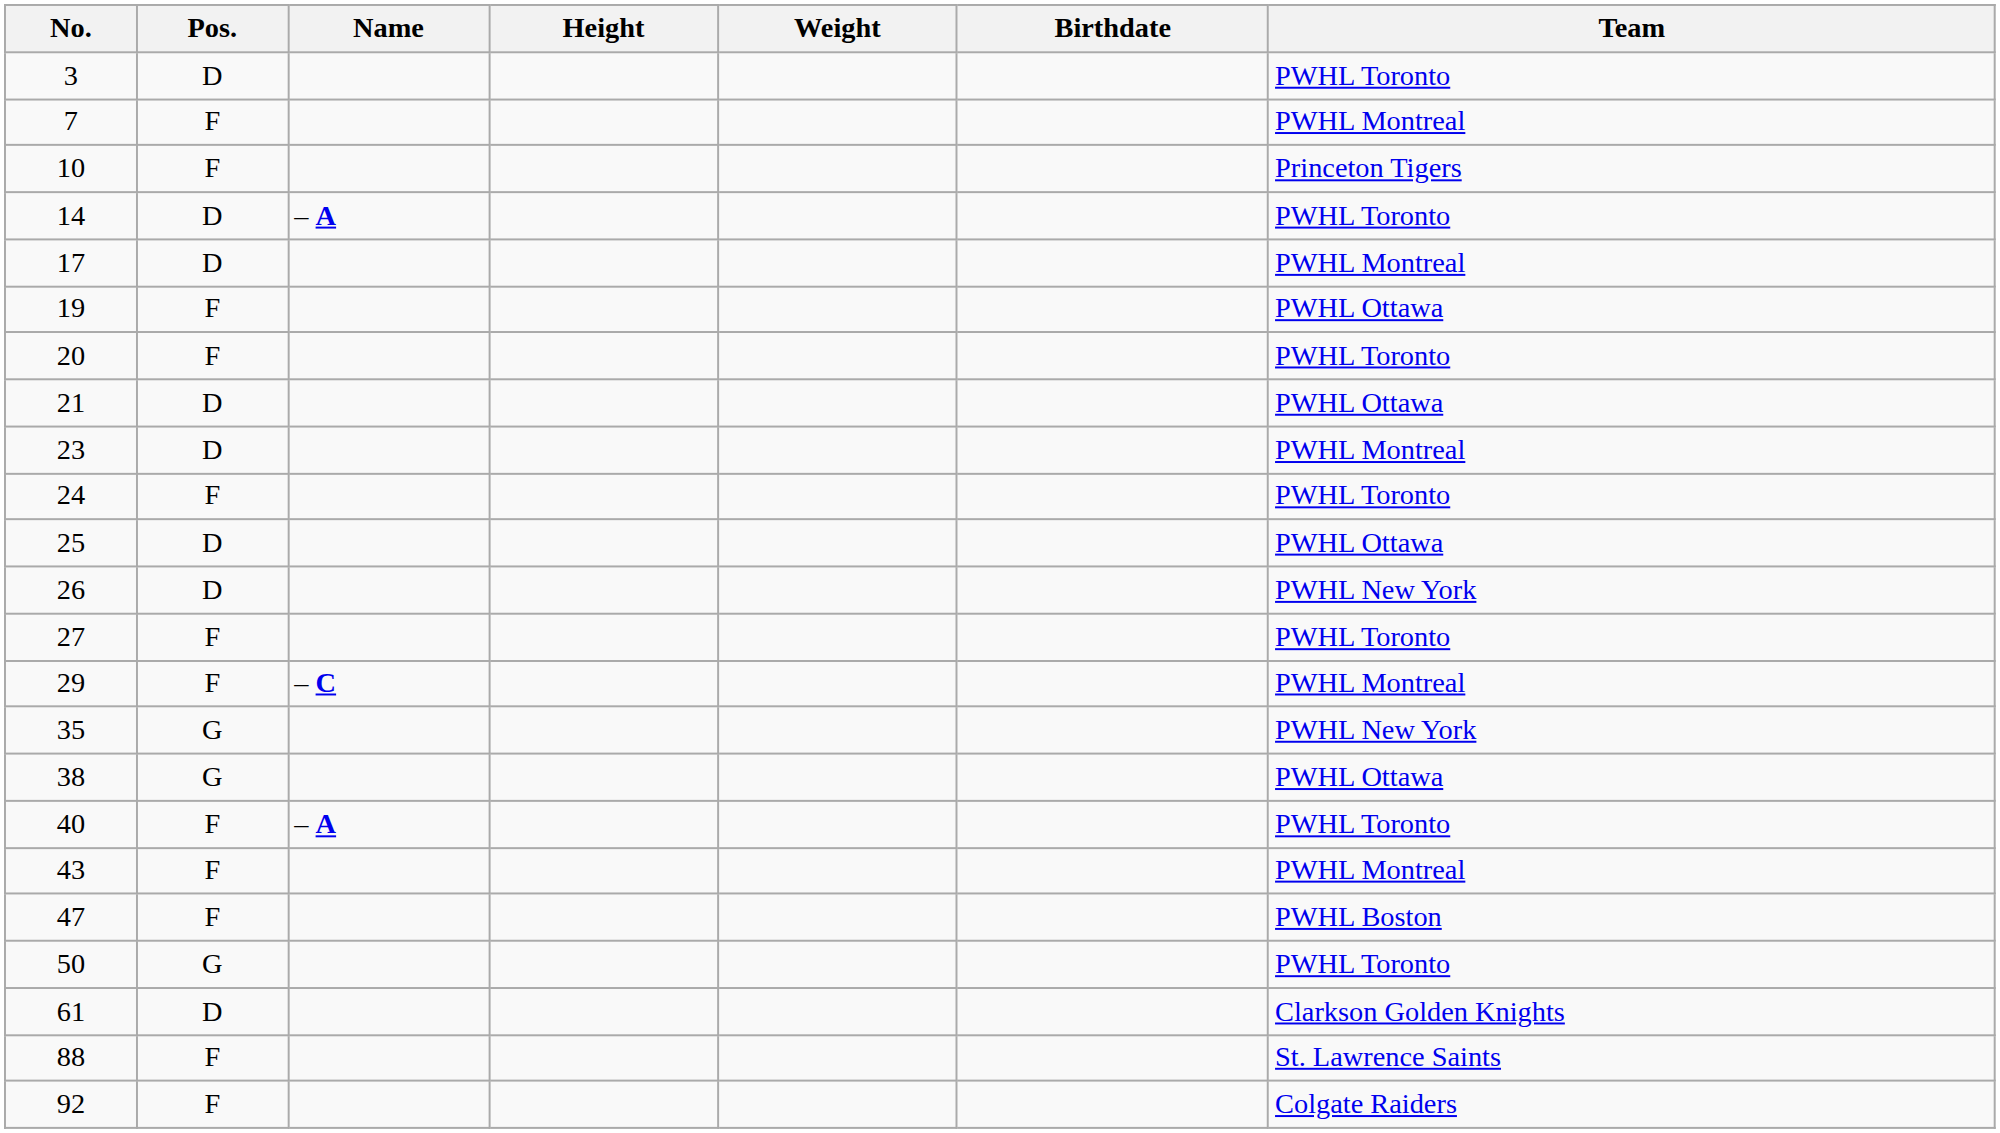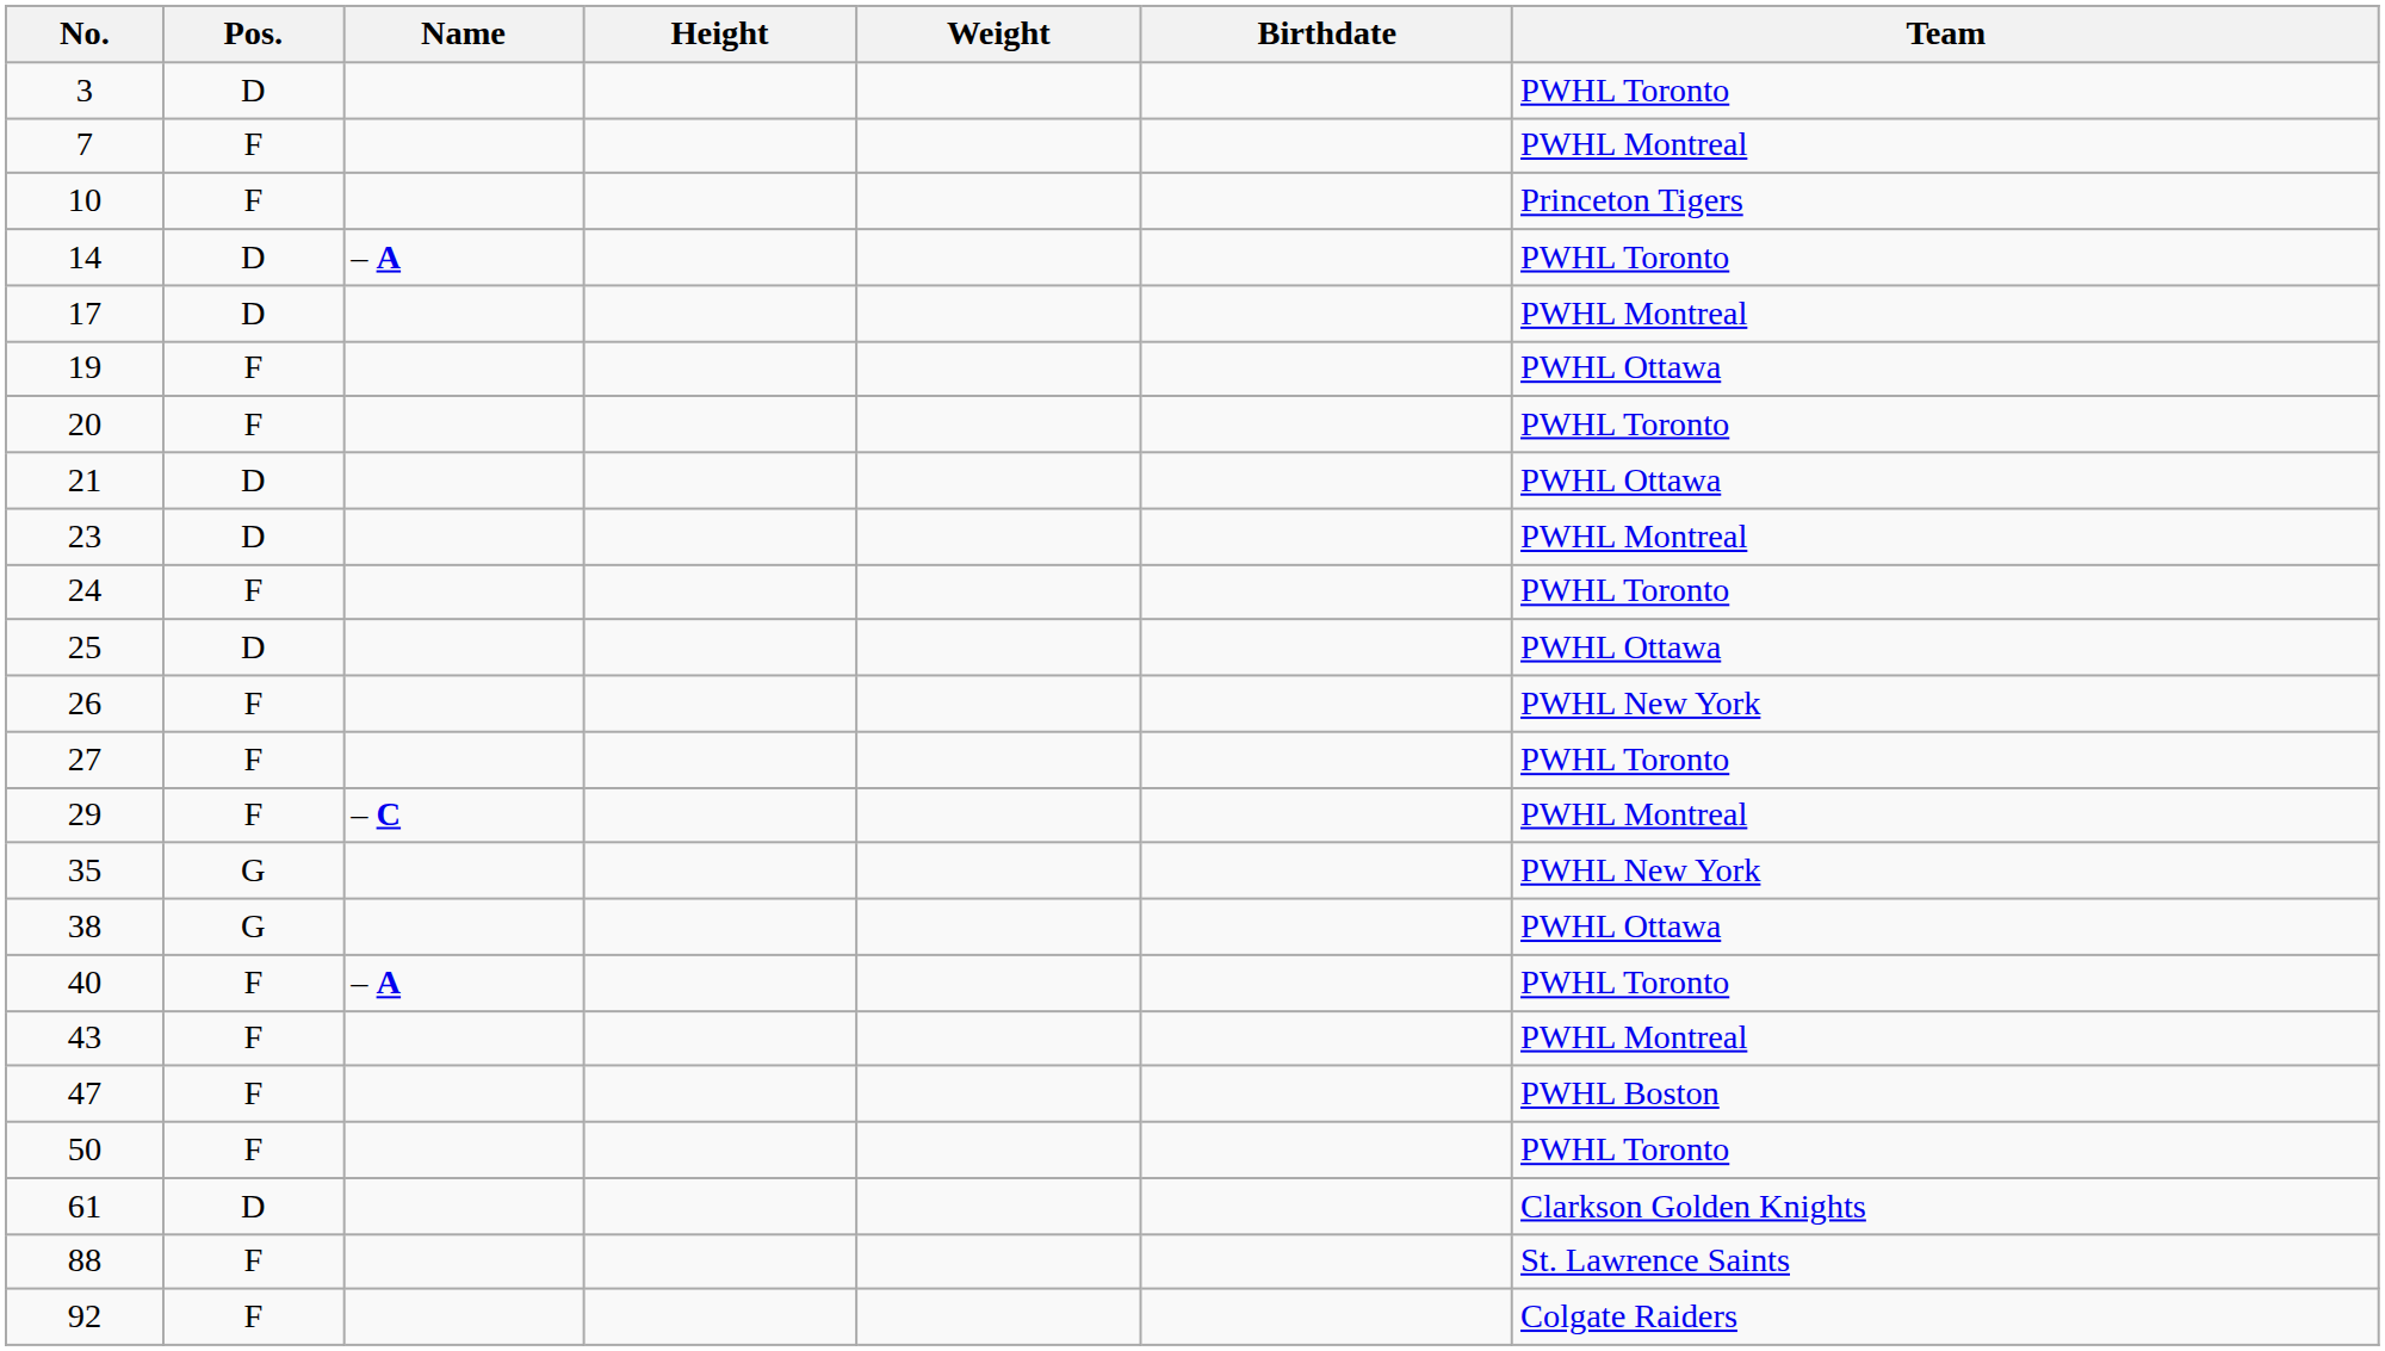26 | Pos.: D -> F
50 | Pos.: G -> F
